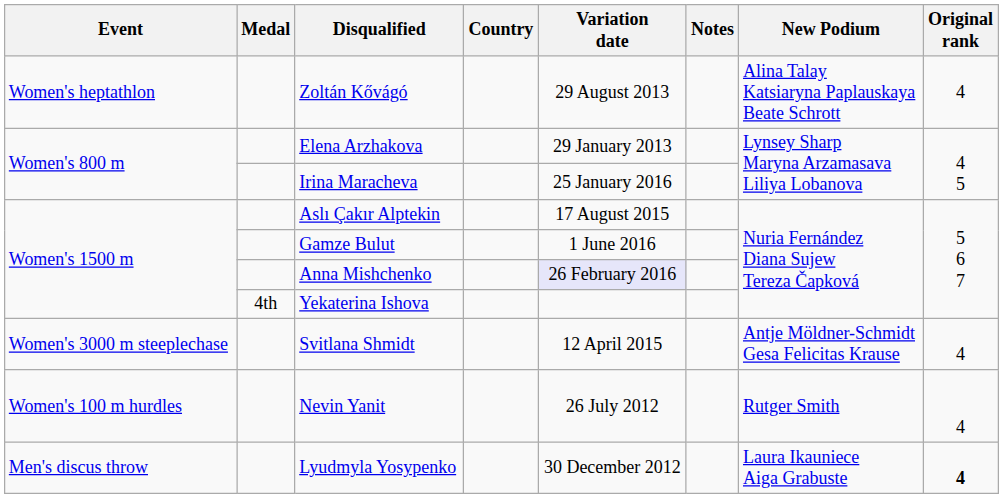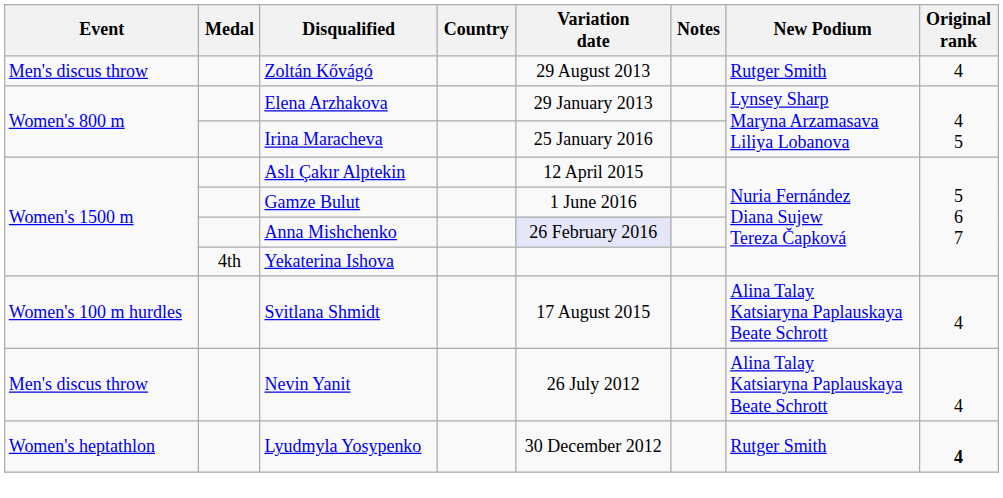Zoltán Kővágó | Event: Women's heptathlon -> Men's discus throw
Zoltán Kővágó | New Podium: Alina Talay Katsiaryna Paplauskaya Beate Schrott -> Rutger Smith
Aslı Çakır Alptekin | Variation date: 17 August 2015 -> 12 April 2015
Svitlana Shmidt | Event: Women's 3000 m steeplechase -> Women's 100 m hurdles
Svitlana Shmidt | Variation date: 12 April 2015 -> 17 August 2015
Svitlana Shmidt | New Podium: Antje Möldner-Schmidt Gesa Felicitas Krause -> Alina Talay Katsiaryna Paplauskaya Beate Schrott
Nevin Yanit | Event: Women's 100 m hurdles -> Men's discus throw
Nevin Yanit | New Podium: Rutger Smith -> Alina Talay Katsiaryna Paplauskaya Beate Schrott
Lyudmyla Yosypenko | Event: Men's discus throw -> Women's heptathlon
Lyudmyla Yosypenko | New Podium: Laura Ikauniece Aiga Grabuste -> Rutger Smith
